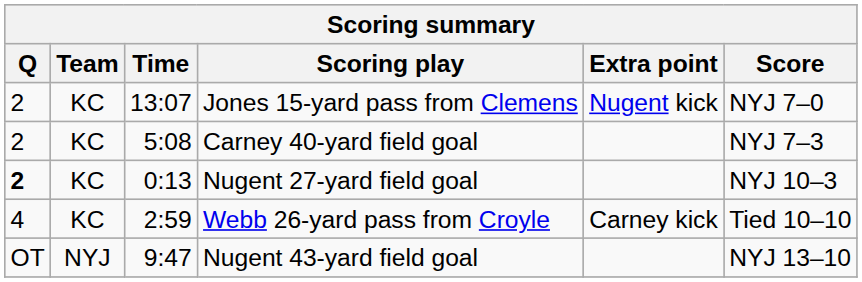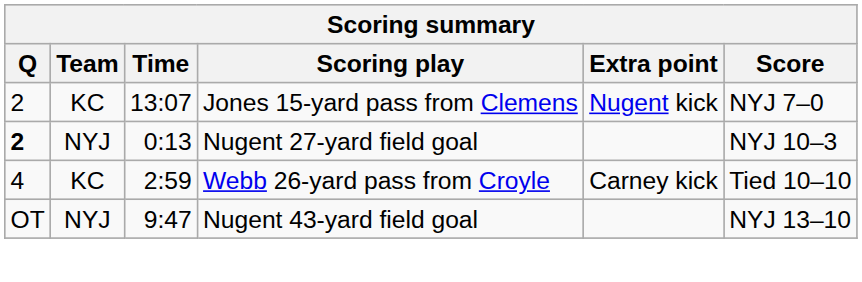- row: 2 | KC | 5:08 | Carney 40-yard field goal | NYJ 7–3
Nugent 27-yard field goal | Team: KC -> NYJ
